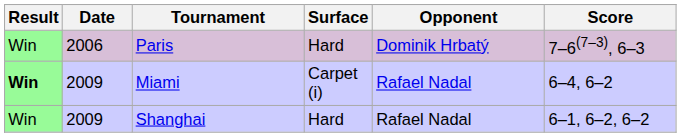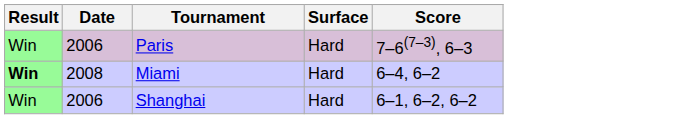- column: Opponent | Dominik Hrbatý | Rafael Nadal | Rafael Nadal
Miami | Date: 2009 -> 2008
Miami | Surface: Carpet (i) -> Hard
Shanghai | Date: 2009 -> 2006
